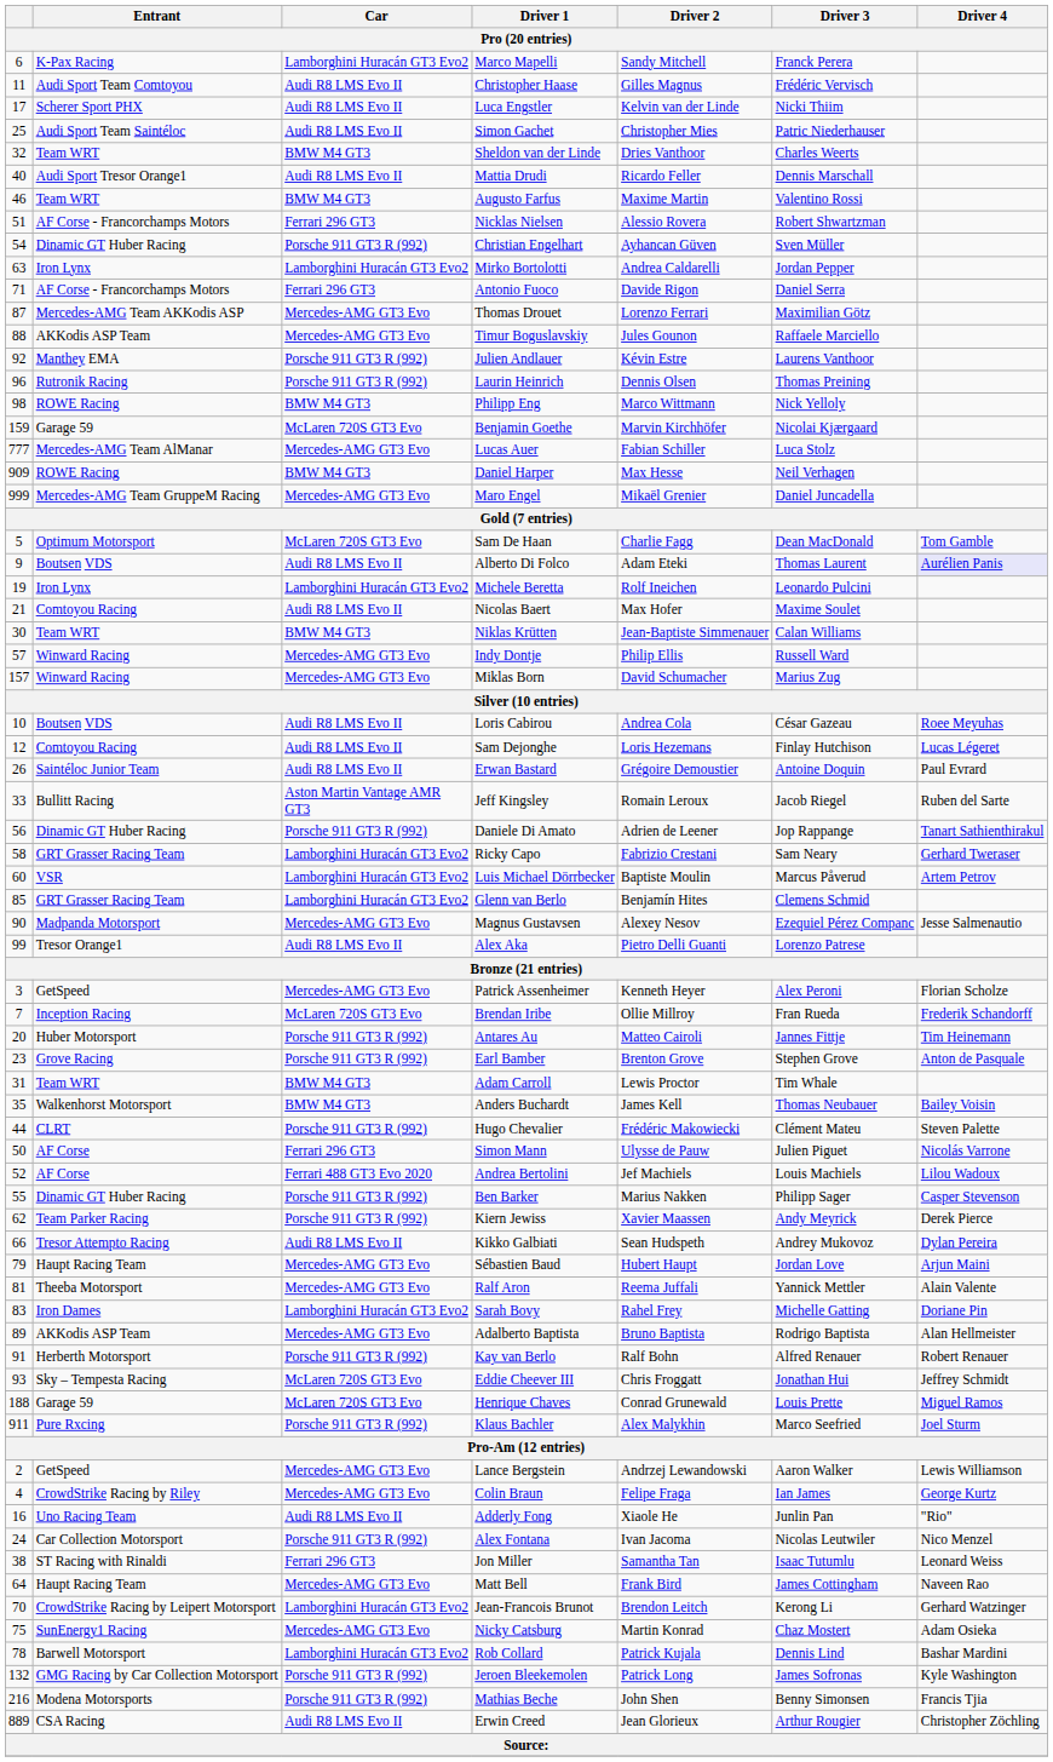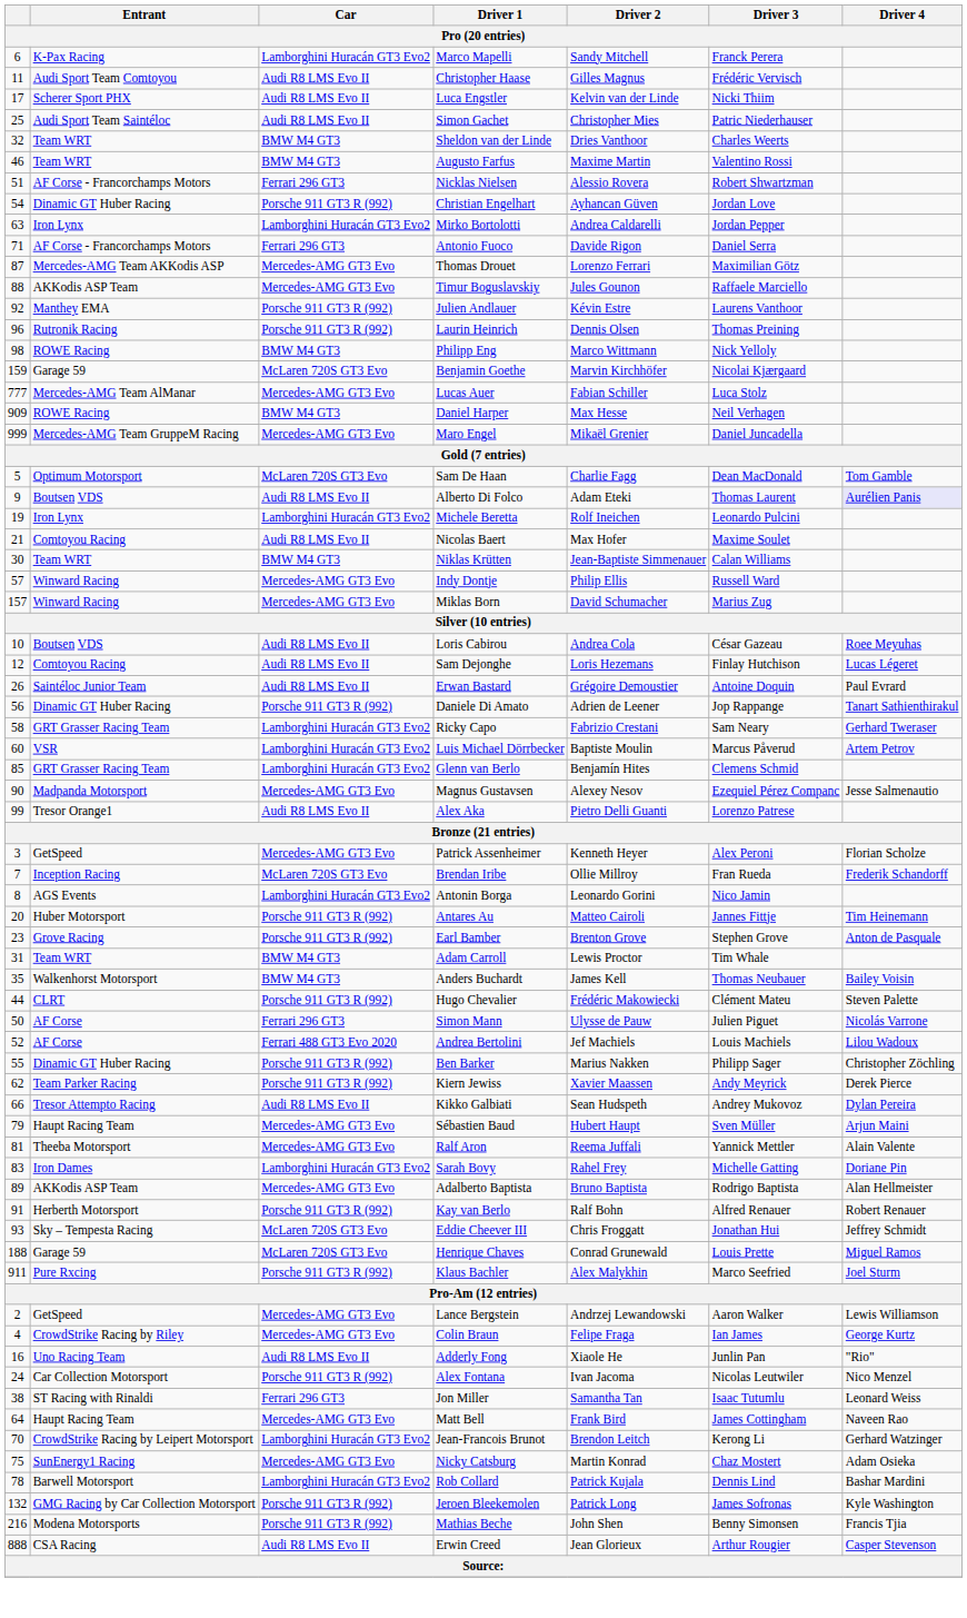- row: 40 | Audi Sport Tresor Orange1 | Audi R8 LMS Evo II | Mattia Drudi | Ricardo Feller | Dennis Marschall
Christian Engelhart | Driver 3: Sven Müller -> Jordan Love
- row: 33 | Bullitt Racing | Aston Martin Vantage AMR GT3 | Jeff Kingsley | Romain Leroux | Jacob Riegel | Ruben del Sarte
+ row: 8 | AGS Events | Lamborghini Huracán GT3 Evo2 | Antonin Borga | Leonardo Gorini | Nico Jamin
Ben Barker | Driver 4: Casper Stevenson -> Christopher Zöchling
Sébastien Baud | Driver 3: Jordan Love -> Sven Müller
Erwin Creed | column 1: 889 -> 888
Erwin Creed | Driver 4: Christopher Zöchling -> Casper Stevenson
